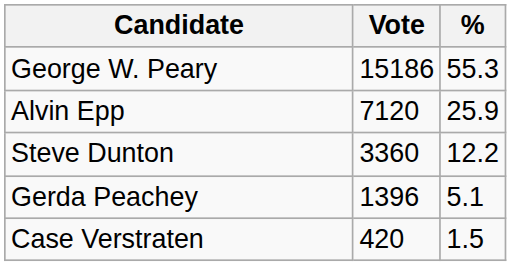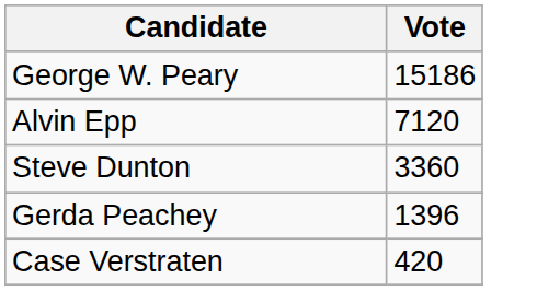- column: % | 55.3 | 25.9 | 12.2 | 5.1 | 1.5
